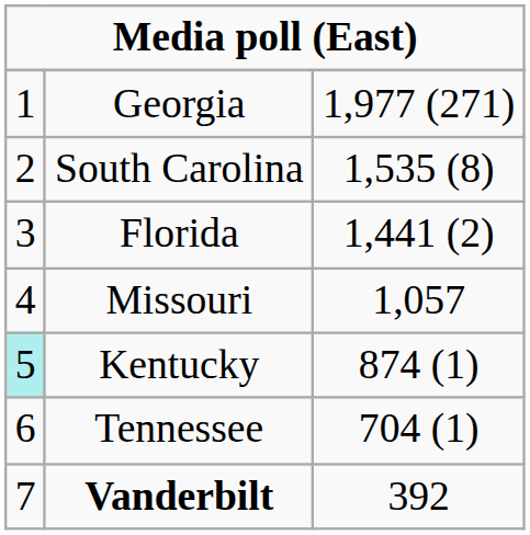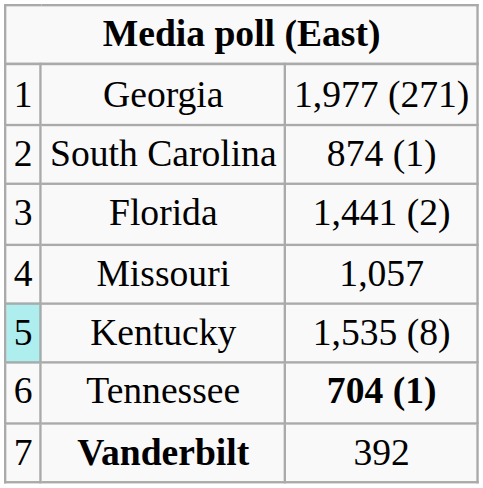South Carolina | column 3: 1,535 (8) -> 874 (1)
Kentucky | column 3: 874 (1) -> 1,535 (8)
Tennessee | column 3: normal -> bold
